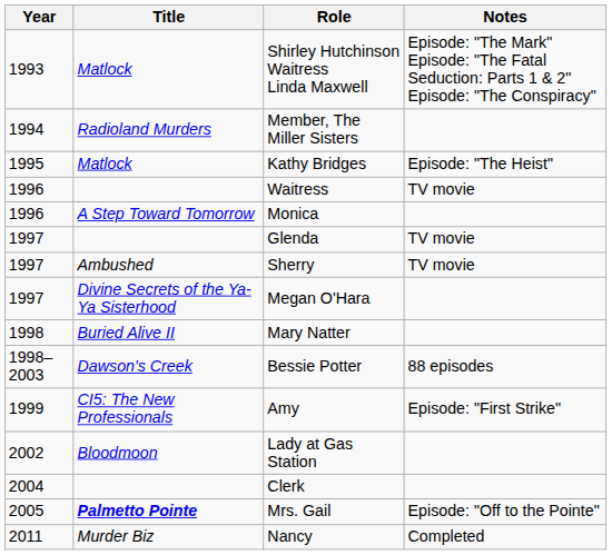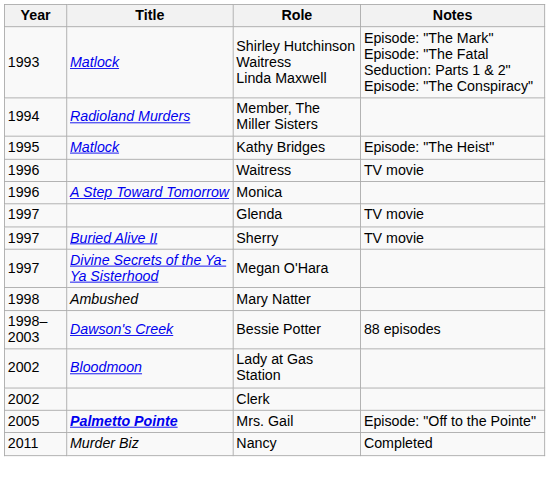Sherry | Title: Ambushed -> Buried Alive II
Mary Natter | Title: Buried Alive II -> Ambushed
- row: 1999 | CI5: The New Professionals | Amy | Episode: "First Strike"
Clerk | Year: 2004 -> 2002
